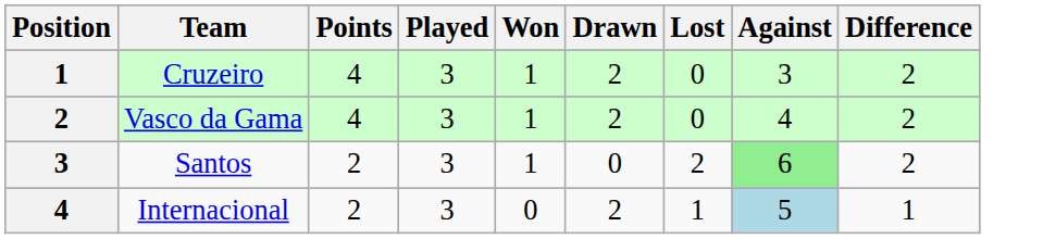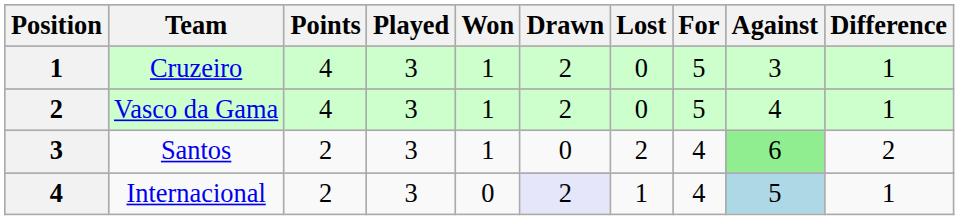+ column: For | 5 | 5 | 4 | 4
Cruzeiro | Difference: 2 -> 1
Vasco da Gama | Difference: 2 -> 1
Internacional | Drawn: no background -> lavender background
